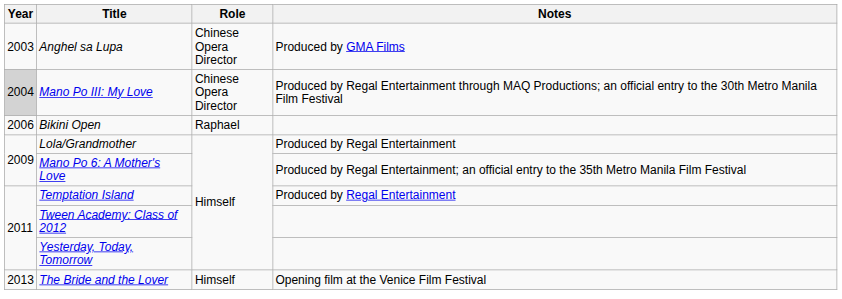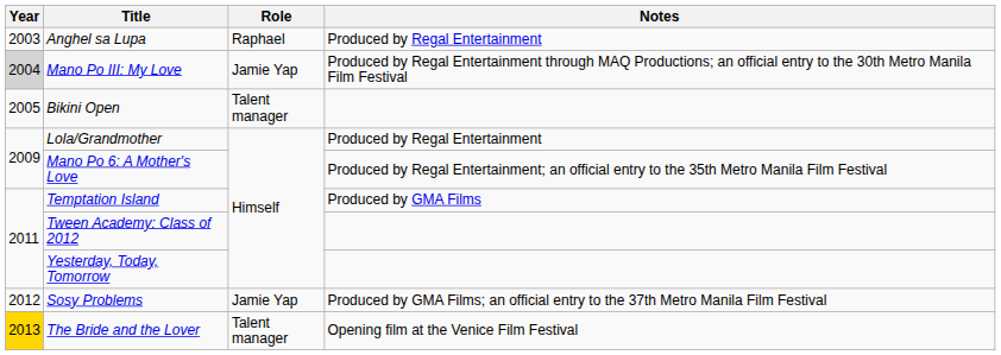Anghel sa Lupa | Role: Chinese Opera Director -> Raphael
Anghel sa Lupa | Notes: Produced by GMA Films -> Produced by Regal Entertainment
Mano Po III: My Love | Role: Chinese Opera Director -> Jamie Yap
Bikini Open | Year: 2006 -> 2005
Bikini Open | Role: Raphael -> Talent manager
Temptation Island | Notes: Produced by Regal Entertainment -> Produced by GMA Films
+ row: 2012 | Sosy Problems | Jamie Yap | Produced by GMA Films; an official entry to the 37th Metro Manila Film Festival
The Bride and the Lover | Year: no background -> gold background
The Bride and the Lover | Role: Himself -> Talent manager
